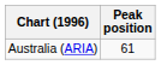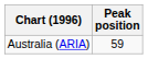Australia (ARIA) | Peak position: 61 -> 59
